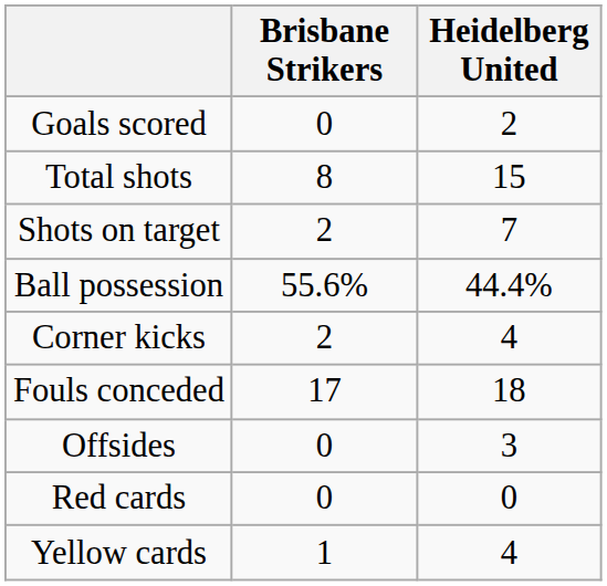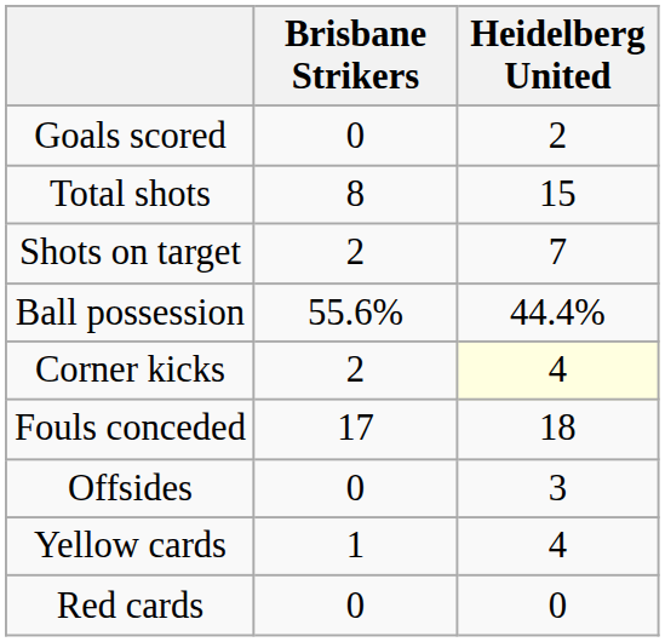Corner kicks | Heidelberg United: no background -> lightyellow background
rows swapped: Yellow cards <-> Red cards
